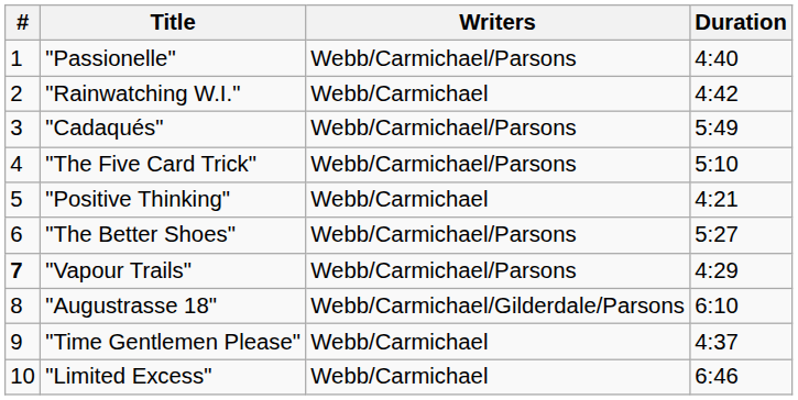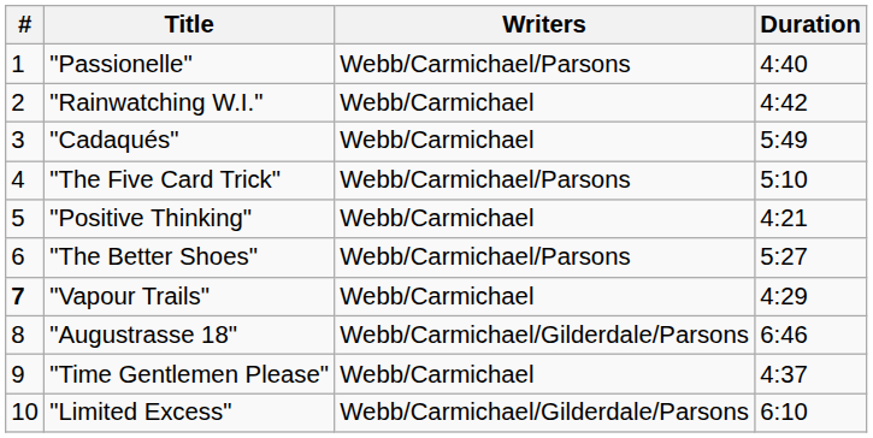"Cadaqués" | Writers: Webb/Carmichael/Parsons -> Webb/Carmichael
"Vapour Trails" | Writers: Webb/Carmichael/Parsons -> Webb/Carmichael
"Augustrasse 18" | Duration: 6:10 -> 6:46
"Limited Excess" | Writers: Webb/Carmichael -> Webb/Carmichael/Gilderdale/Parsons
"Limited Excess" | Duration: 6:46 -> 6:10
